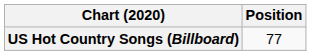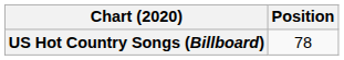US Hot Country Songs (Billboard) | Position: 77 -> 78
